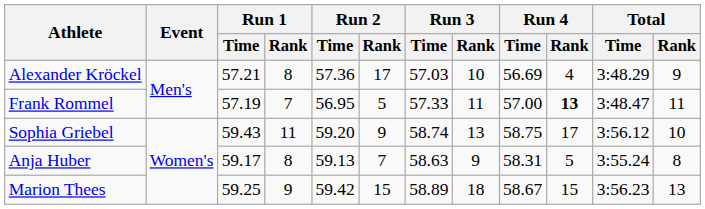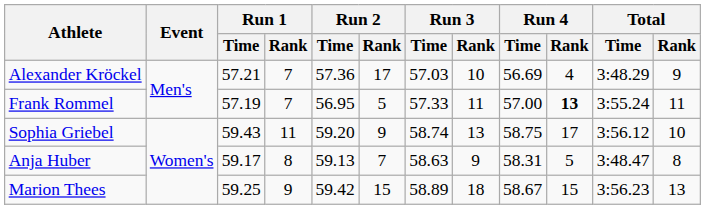Alexander Kröckel | Run 1 / Rank: 8 -> 7
Frank Rommel | Total / Time: 3:48.47 -> 3:55.24
Anja Huber | Total / Time: 3:55.24 -> 3:48.47
